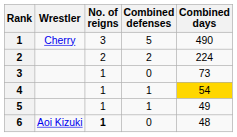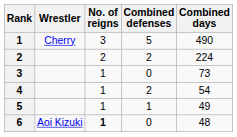4 | Combined defenses: 1 -> 2
4 | Combined days: gold background -> no background
